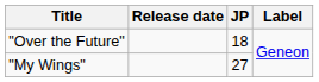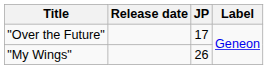"Over the Future" | JP: 18 -> 17
"My Wings" | JP: 27 -> 26
